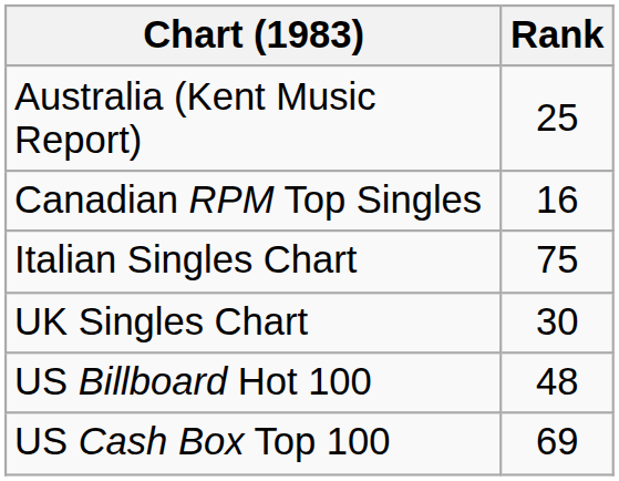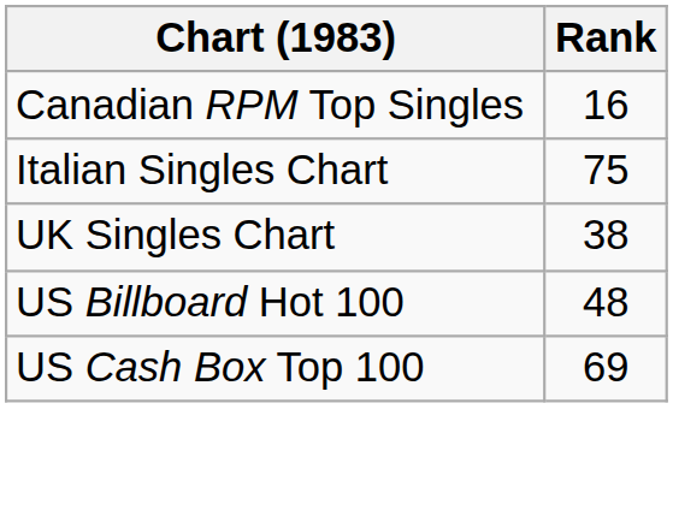- row: Australia (Kent Music Report) | 25
UK Singles Chart | Rank: 30 -> 38
